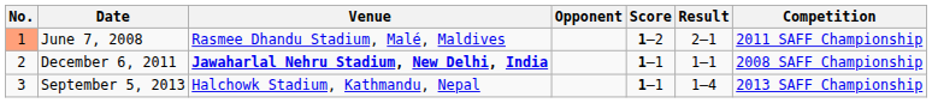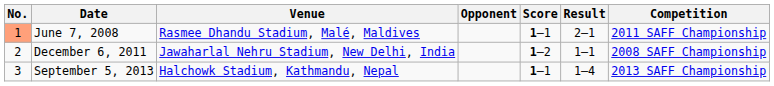June 7, 2008 | Score: 1–2 -> 1–1
December 6, 2011 | Venue: bold -> normal
December 6, 2011 | Score: 1–1 -> 1–2
